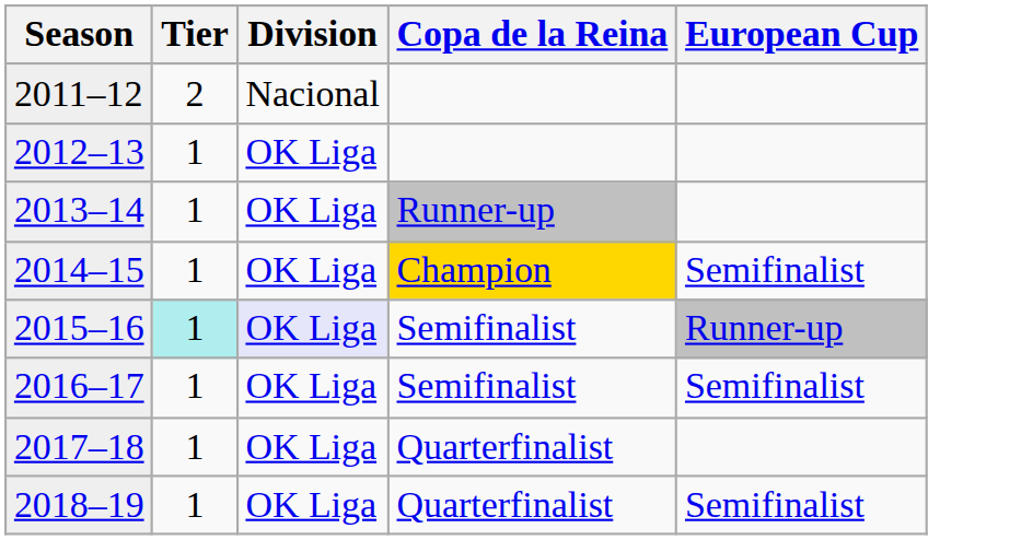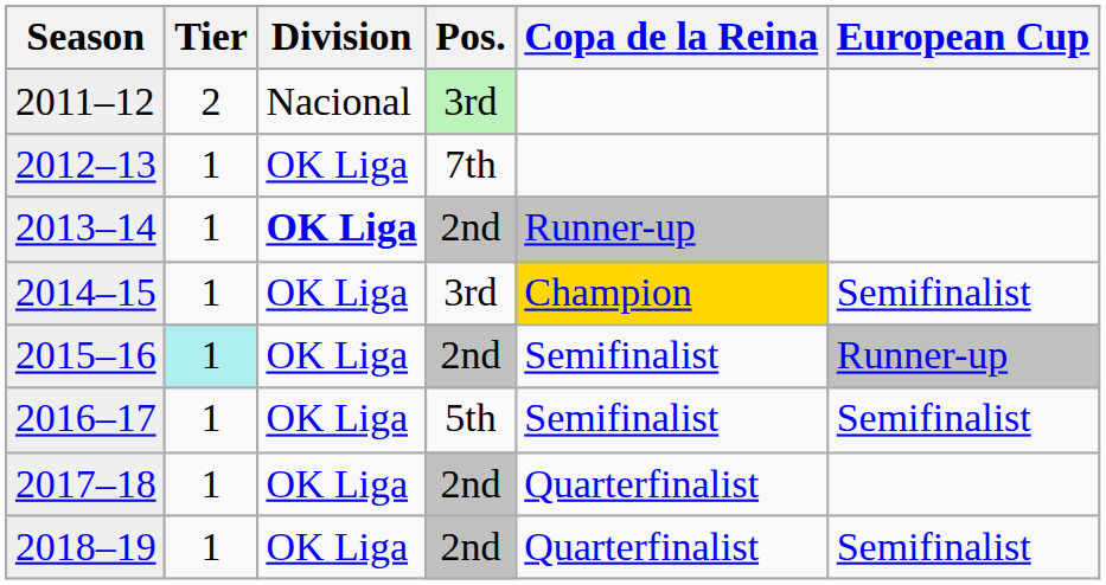+ column: Pos. | 3rd | 7th | 2nd | 3rd | 2nd | 5th | 2nd | 2nd
2013–14 | Division: normal -> bold
2015–16 | Division: lavender background -> no background
